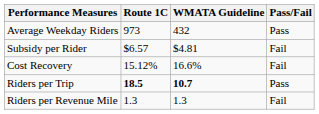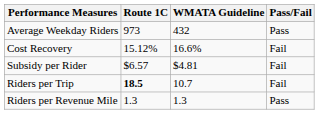rows swapped: Cost Recovery <-> Subsidy per Rider
Riders per Trip | WMATA Guideline: bold -> normal
Riders per Trip | Pass/Fail: Pass -> Fail
Riders per Revenue Mile | Pass/Fail: Fail -> Pass
